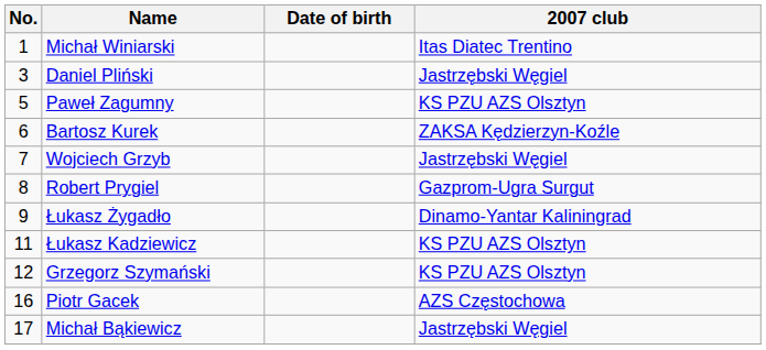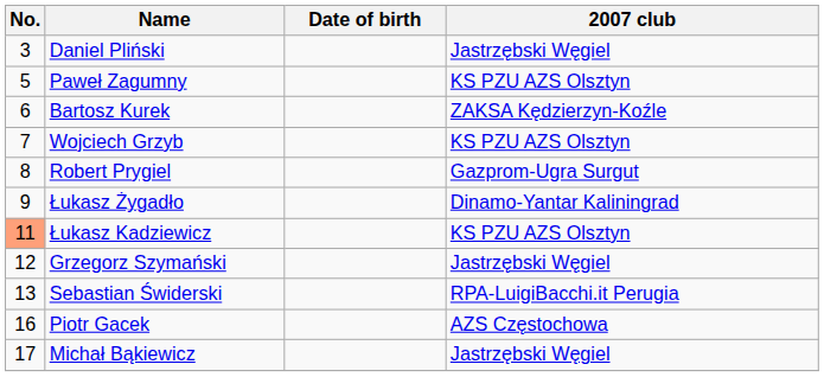- row: 1 | Michał Winiarski | Itas Diatec Trentino
Wojciech Grzyb | 2007 club: Jastrzębski Węgiel -> KS PZU AZS Olsztyn
Łukasz Kadziewicz | No.: no background -> lightsalmon background
Grzegorz Szymański | 2007 club: KS PZU AZS Olsztyn -> Jastrzębski Węgiel
+ row: 13 | Sebastian Świderski | RPA-LuigiBacchi.it Perugia
